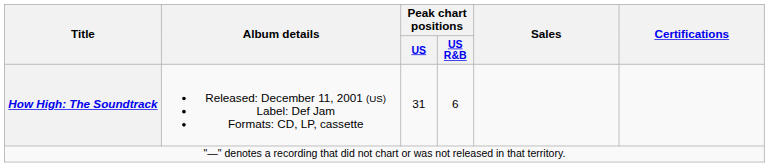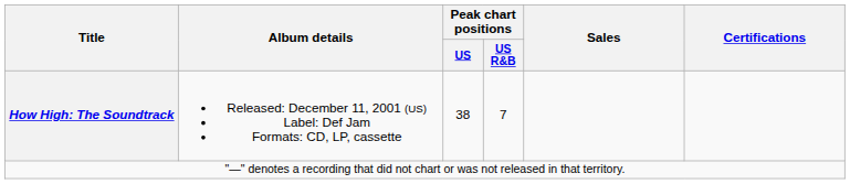How High: The Soundtrack | Peak chart positions / US: 31 -> 38
How High: The Soundtrack | Peak chart positions / US R&B: 6 -> 7
